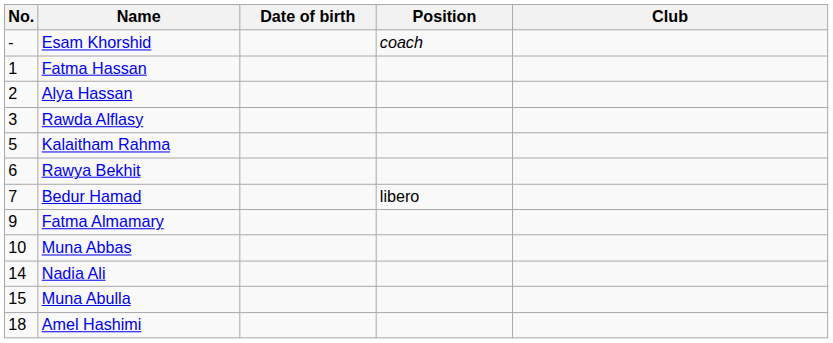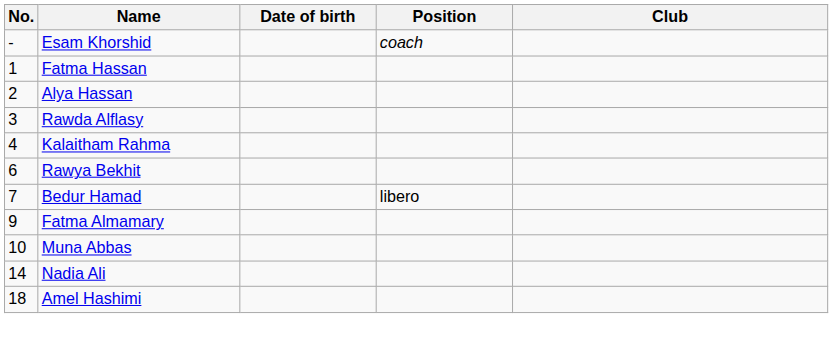Kalaitham Rahma | No.: 5 -> 4
- row: 15 | Muna Abulla
